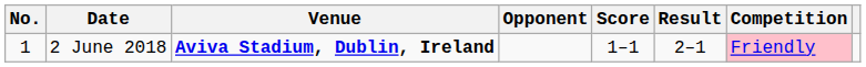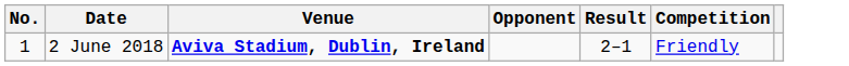- column: Score | 1–1
2 June 2018 | Competition: pink background -> no background
